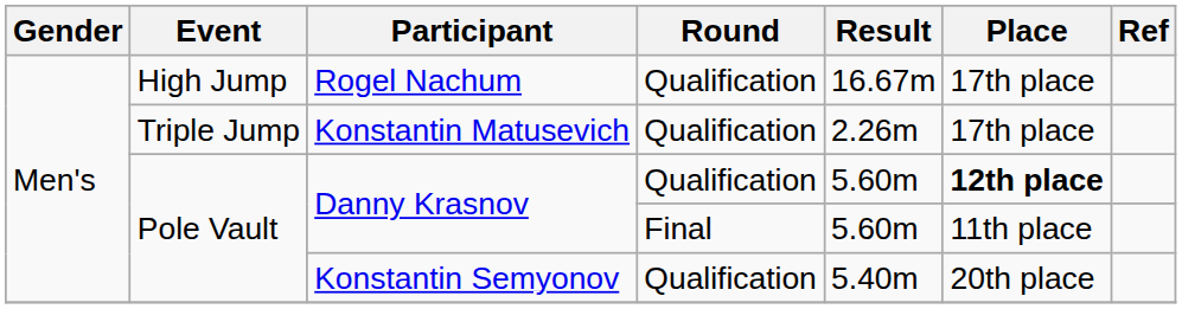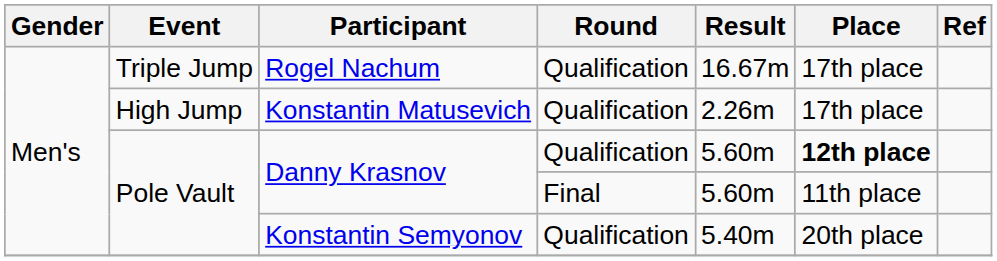Rogel Nachum | Event: High Jump -> Triple Jump
Konstantin Matusevich | Event: Triple Jump -> High Jump
